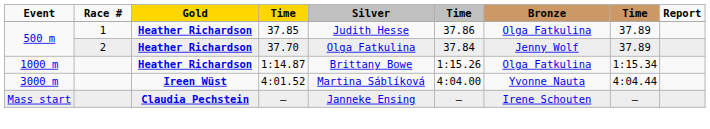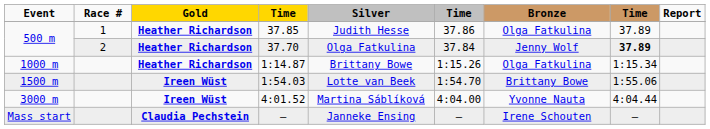37.70 | column 8: normal -> bold
+ row: 1500 m | Ireen Wüst | 1:54.03 | Lotte van Beek | 1:54.70 | Brittany Bowe | 1:55.06
